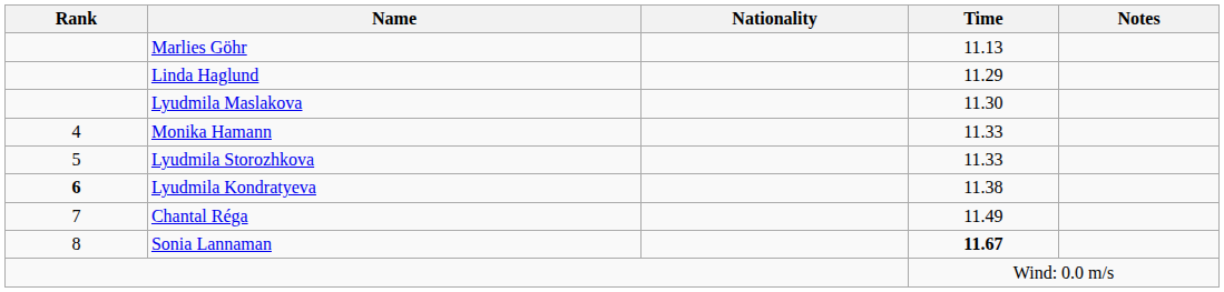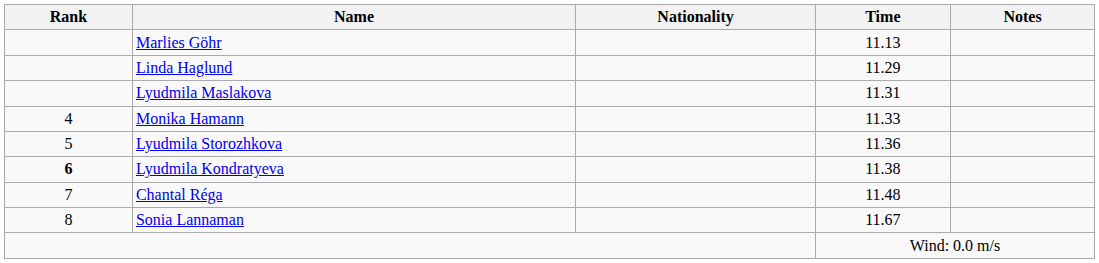Lyudmila Maslakova | Time: 11.30 -> 11.31
Lyudmila Storozhkova | Time: 11.33 -> 11.36
Chantal Réga | Time: 11.49 -> 11.48
Sonia Lannaman | Time: bold -> normal
